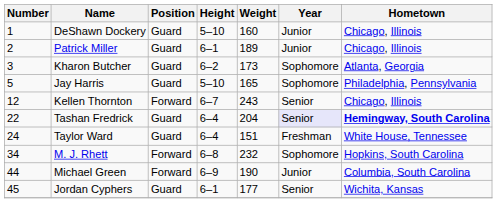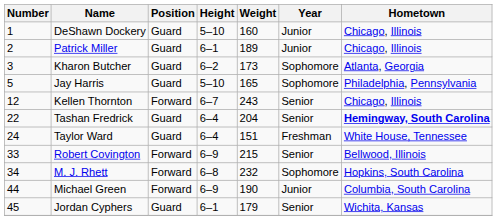Tashan Fredrick | Year: lavender background -> no background
+ row: 33 | Robert Covington | Forward | 6–9 | 215 | Senior | Bellwood, Illinois
Jordan Cyphers | Weight: 177 -> 179
